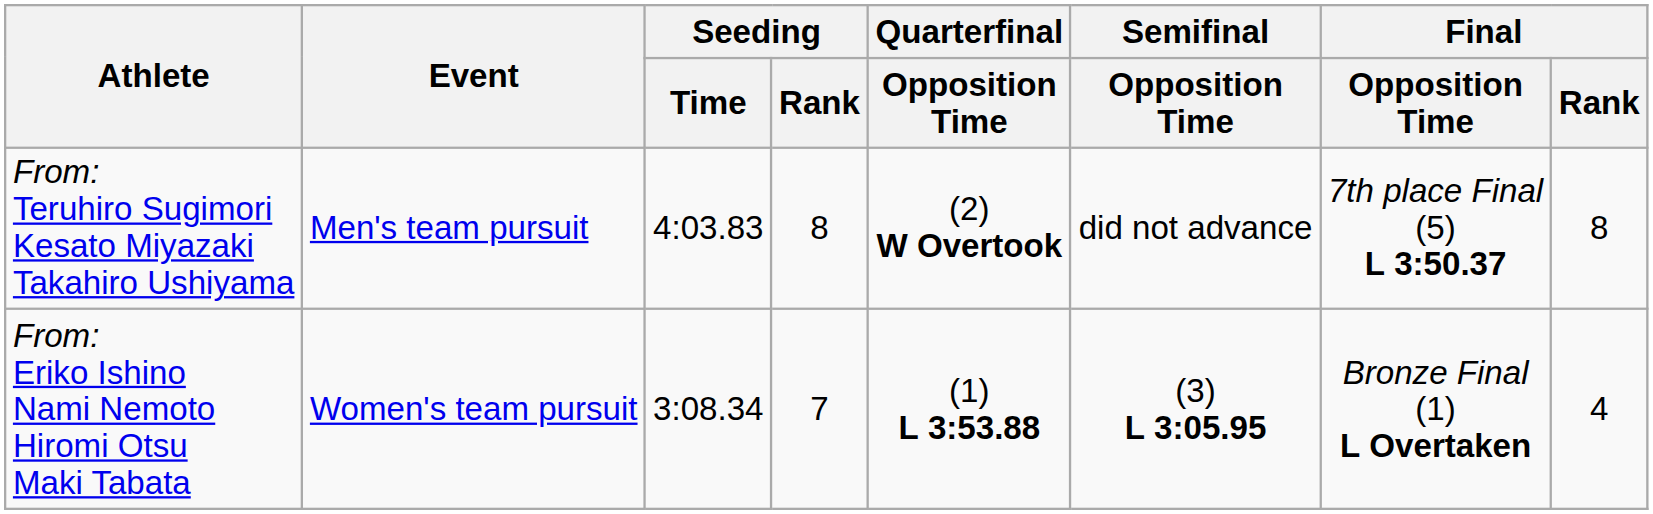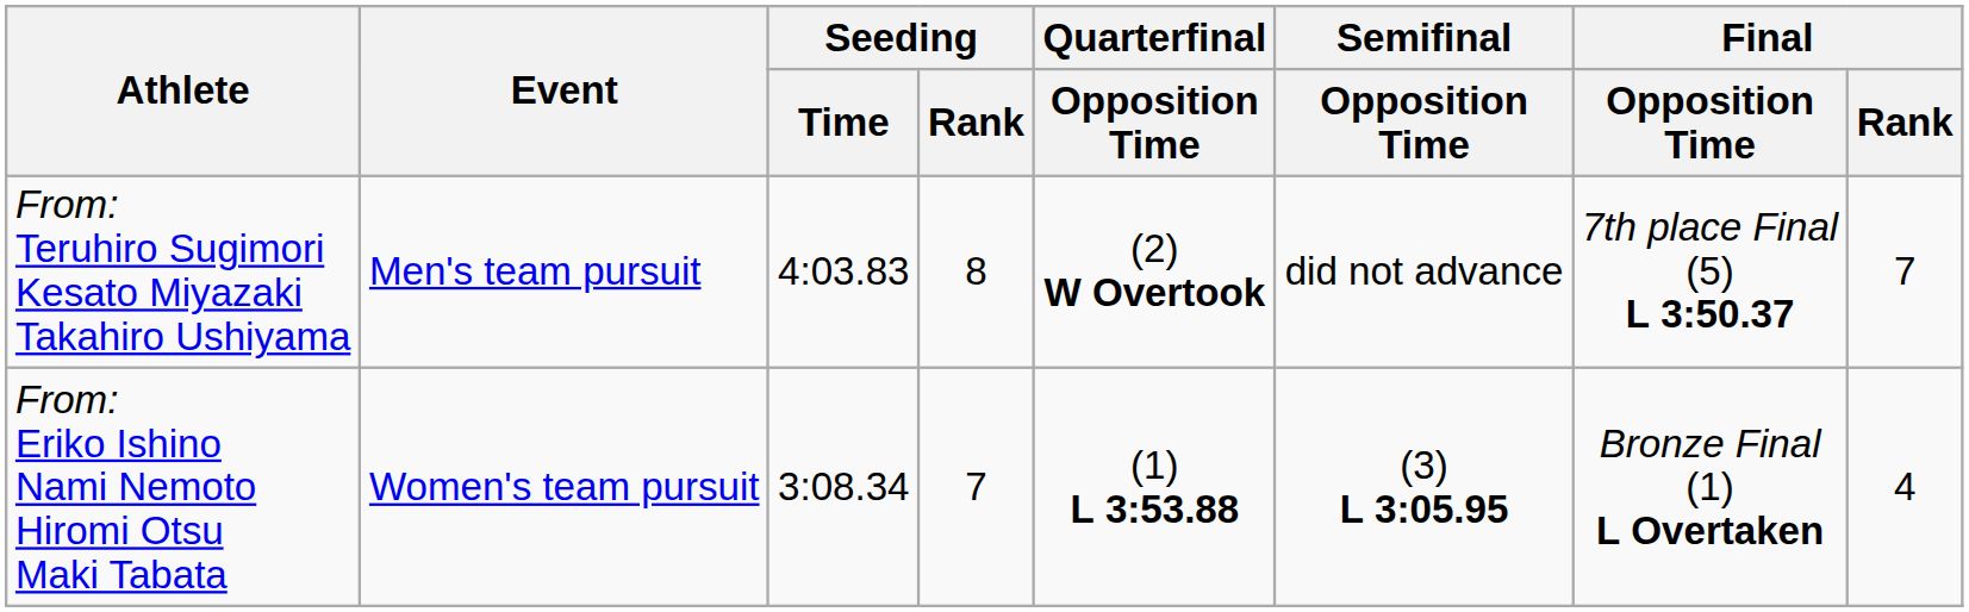From: Teruhiro Sugimori Kesato Miyazaki Takahiro Ushiyama | Final / Rank: 8 -> 7
